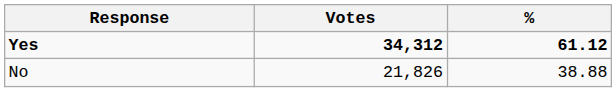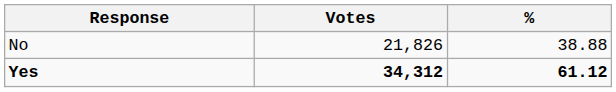rows swapped: Yes <-> No
